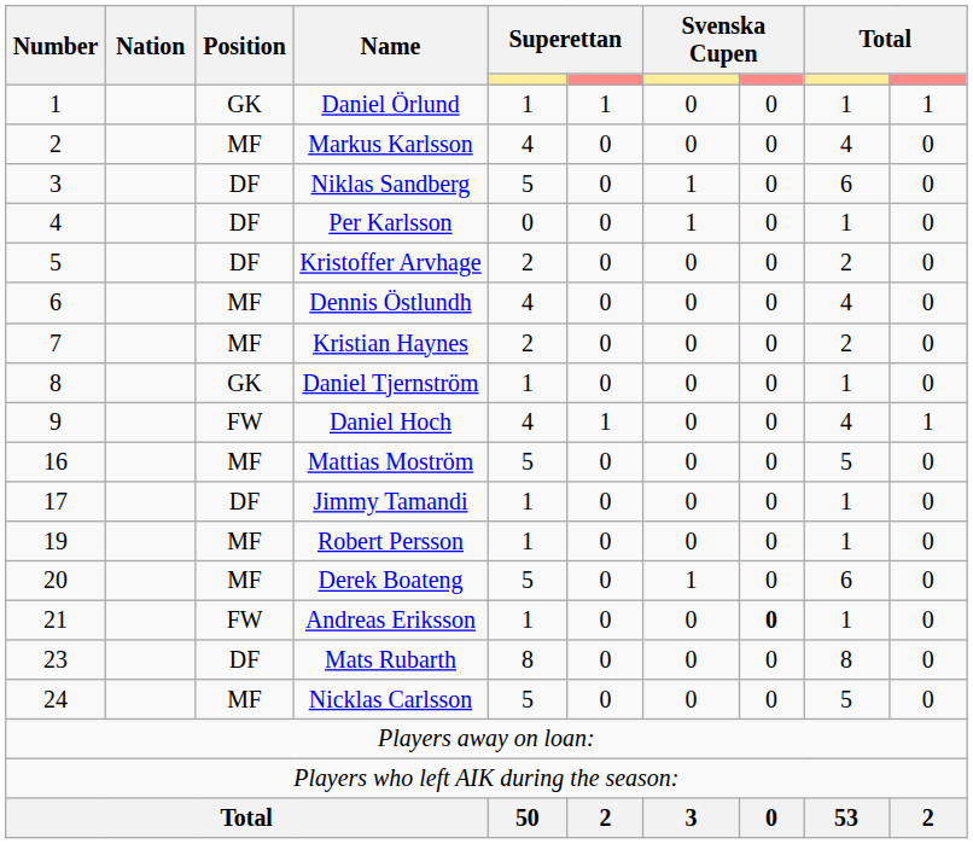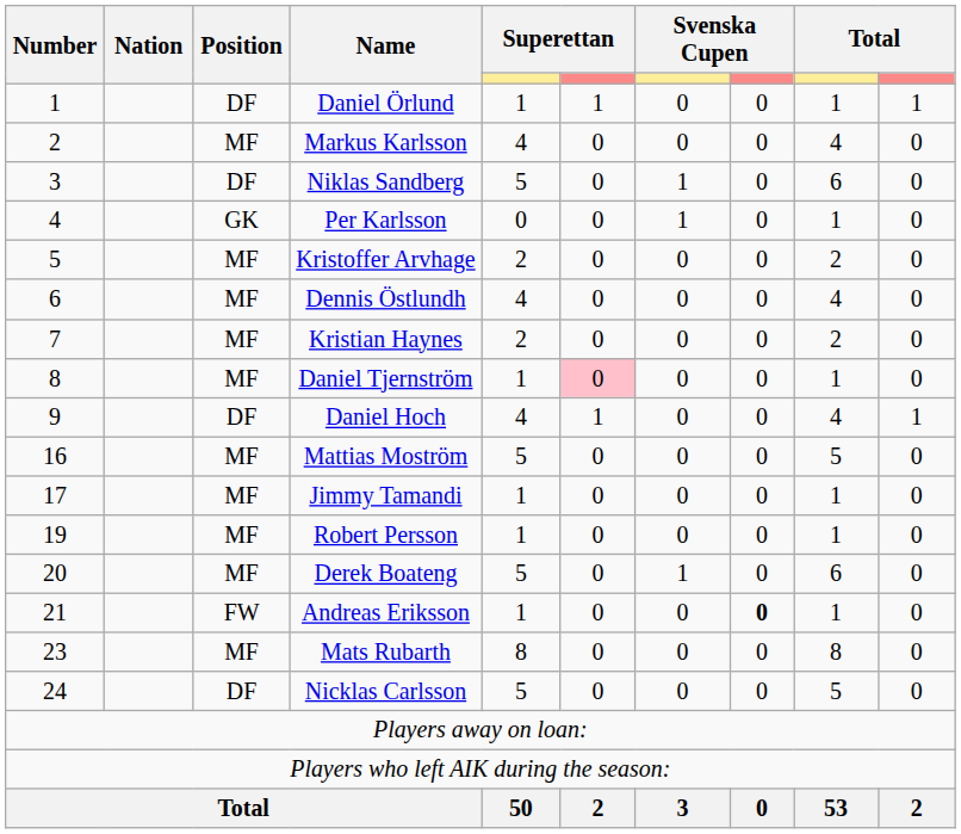Daniel Örlund | Position: GK -> DF
Per Karlsson | Position: DF -> GK
Kristoffer Arvhage | Position: DF -> MF
Daniel Tjernström | Position: GK -> MF
Daniel Tjernström | column 6: no background -> pink background
Daniel Hoch | Position: FW -> DF
Jimmy Tamandi | Position: DF -> MF
Mats Rubarth | Position: DF -> MF
Nicklas Carlsson | Position: MF -> DF
